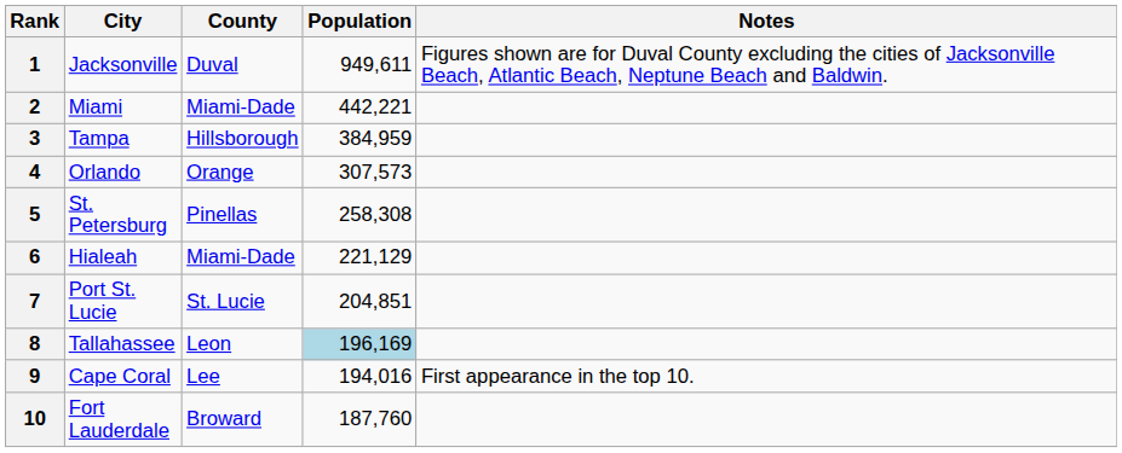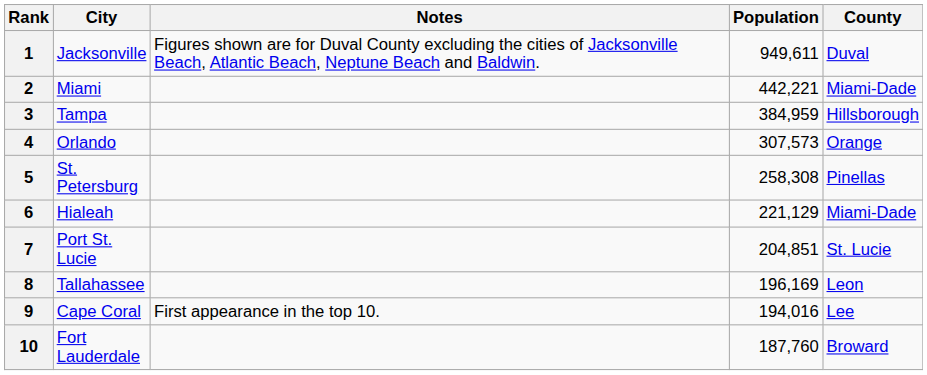columns swapped: County <-> Notes
8 | Population: lightblue background -> no background
